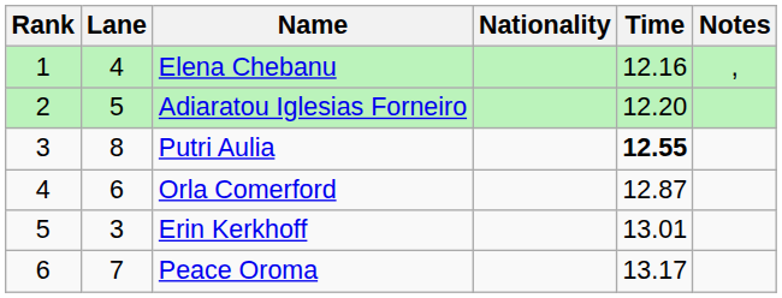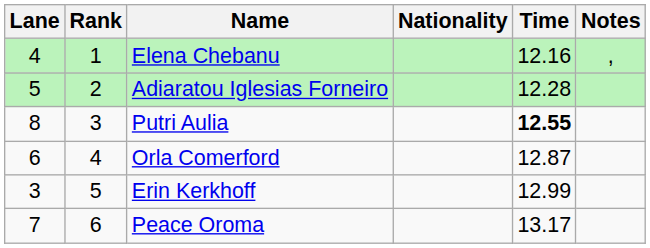columns swapped: Rank <-> Lane
Adiaratou Iglesias Forneiro | Time: 12.20 -> 12.28
Erin Kerkhoff | Time: 13.01 -> 12.99
